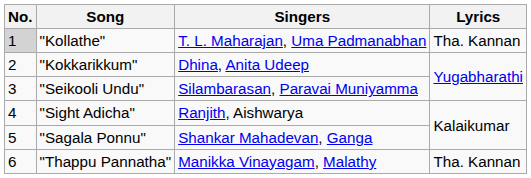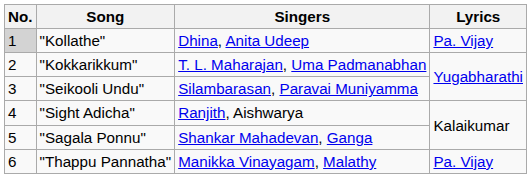"Kollathe" | Singers: T. L. Maharajan, Uma Padmanabhan -> Dhina, Anita Udeep
"Kollathe" | Lyrics: Tha. Kannan -> Pa. Vijay
"Kokkarikkum" | Singers: Dhina, Anita Udeep -> T. L. Maharajan, Uma Padmanabhan
"Thappu Pannatha" | Lyrics: Tha. Kannan -> Pa. Vijay
